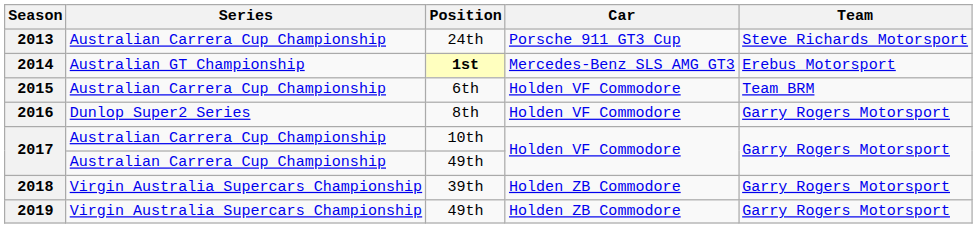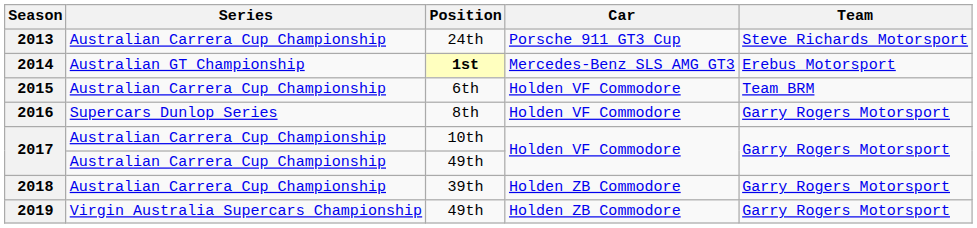2016 | Series: Dunlop Super2 Series -> Supercars Dunlop Series
2018 | Series: Virgin Australia Supercars Championship -> Australian Carrera Cup Championship
